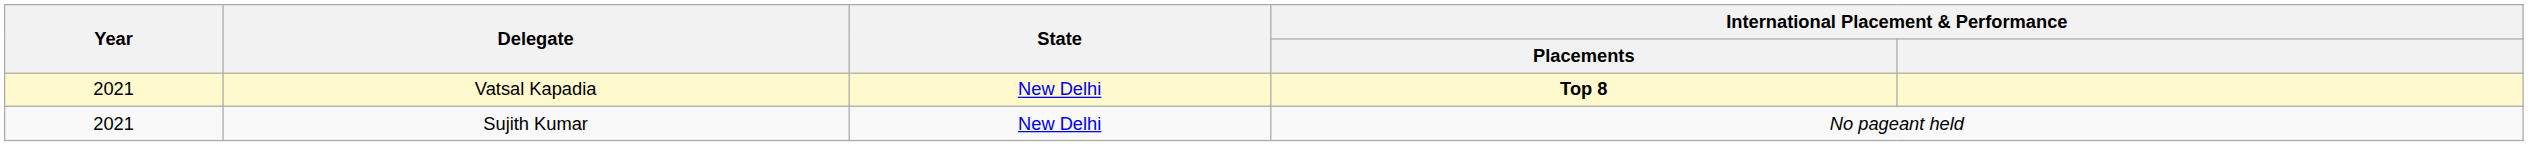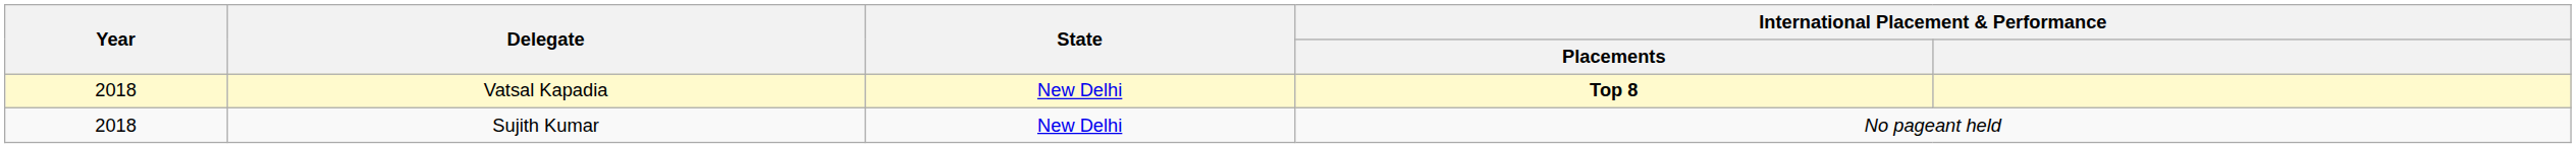Vatsal Kapadia | Year: 2021 -> 2018
Sujith Kumar | Year: 2021 -> 2018
